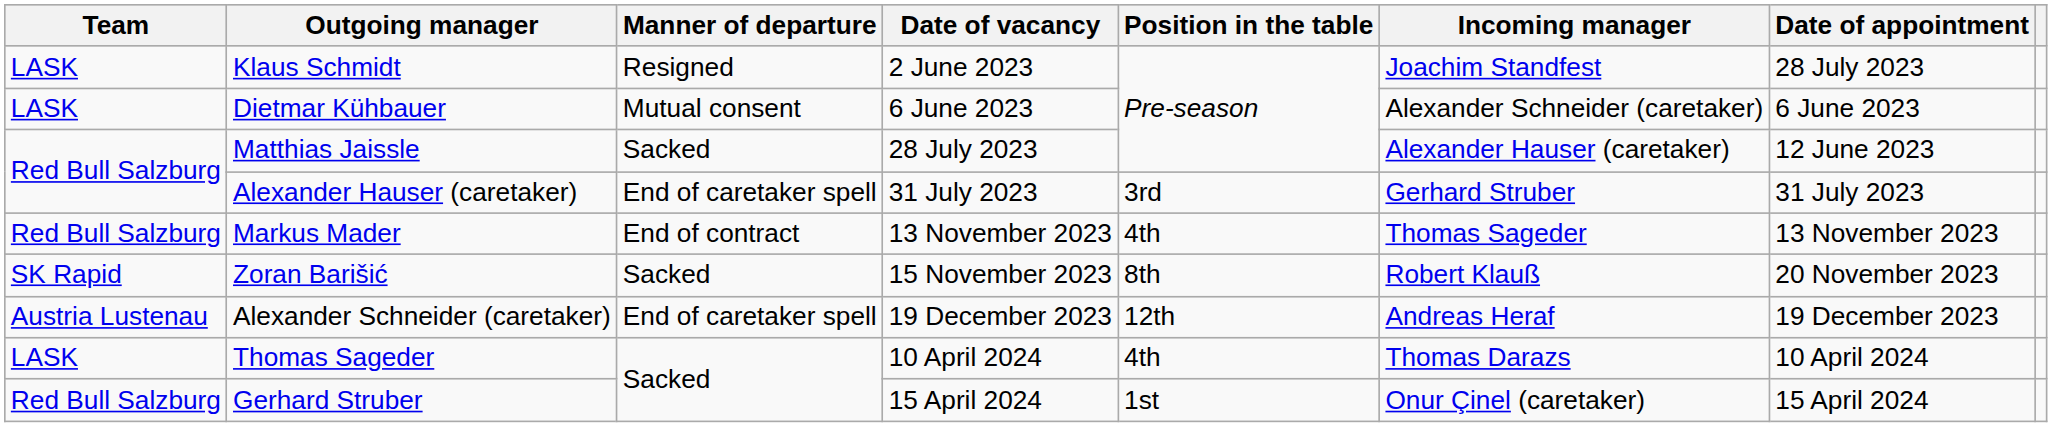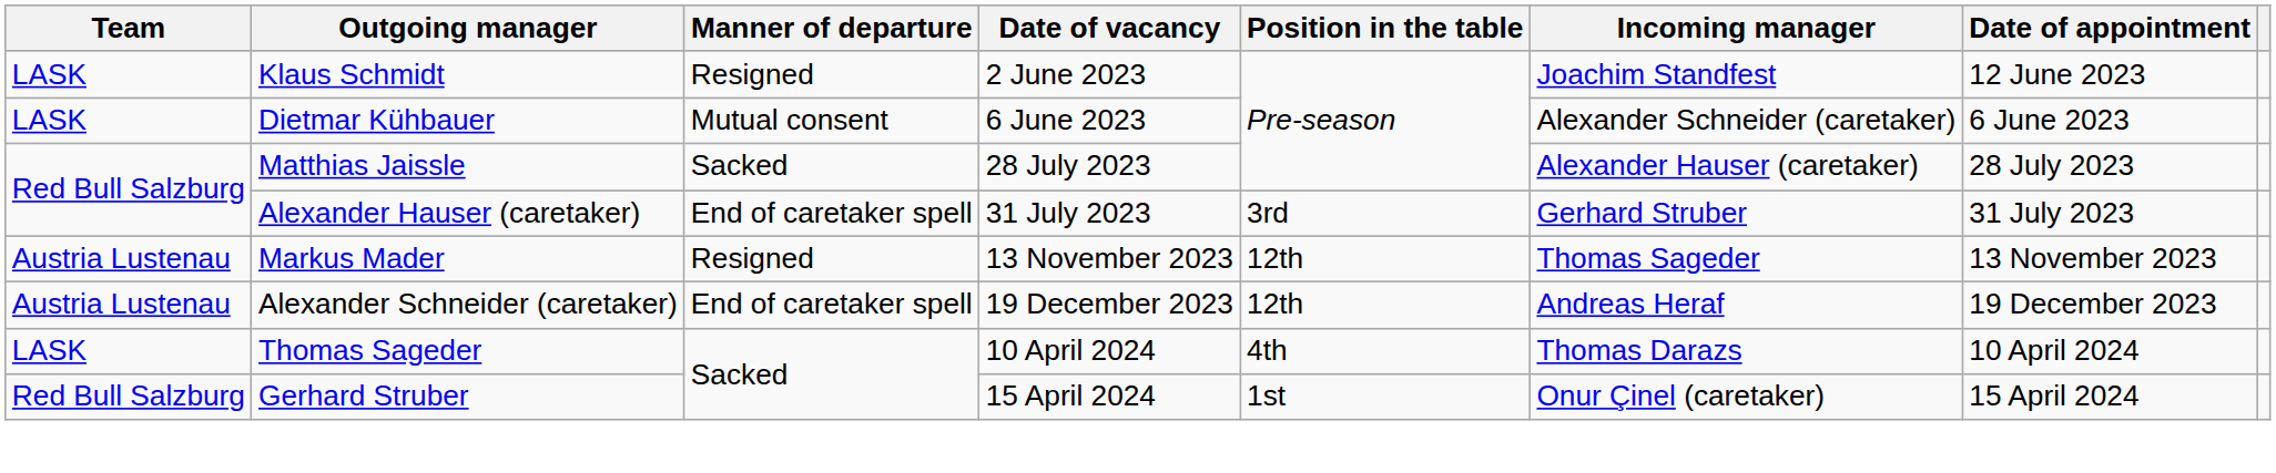Klaus Schmidt | Date of appointment: 28 July 2023 -> 12 June 2023
Matthias Jaissle | Date of appointment: 12 June 2023 -> 28 July 2023
Markus Mader | Team: Red Bull Salzburg -> Austria Lustenau
Markus Mader | Manner of departure: End of contract -> Resigned
Markus Mader | Position in the table: 4th -> 12th
- row: SK Rapid | Zoran Barišić | Sacked | 15 November 2023 | 8th | Robert Klauß | 20 November 2023
